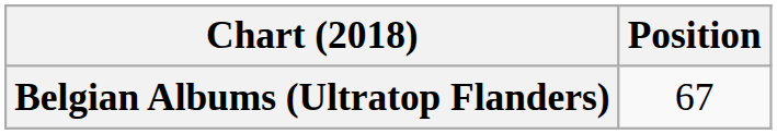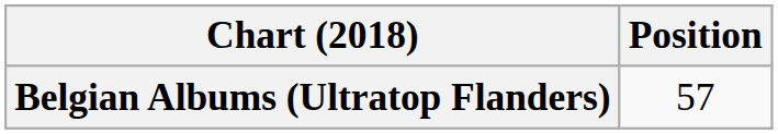Belgian Albums (Ultratop Flanders) | Position: 67 -> 57
